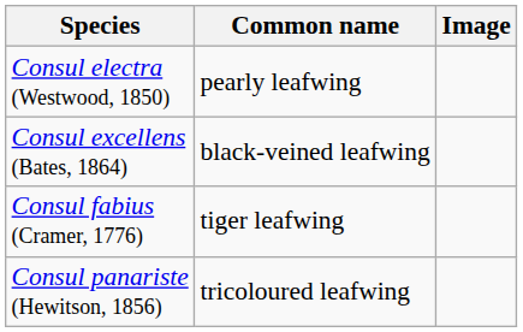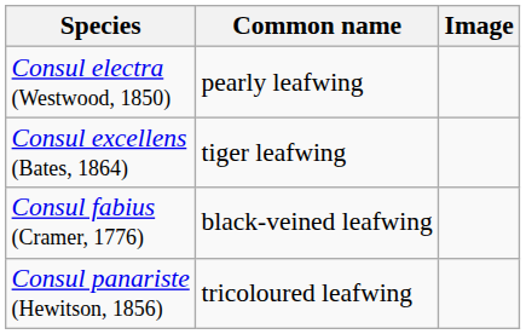Consul excellens (Bates, 1864) | Common name: black-veined leafwing -> tiger leafwing
Consul fabius (Cramer, 1776) | Common name: tiger leafwing -> black-veined leafwing
